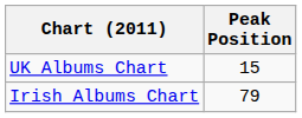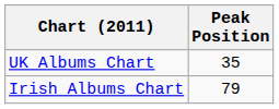UK Albums Chart | Peak Position: 15 -> 35
